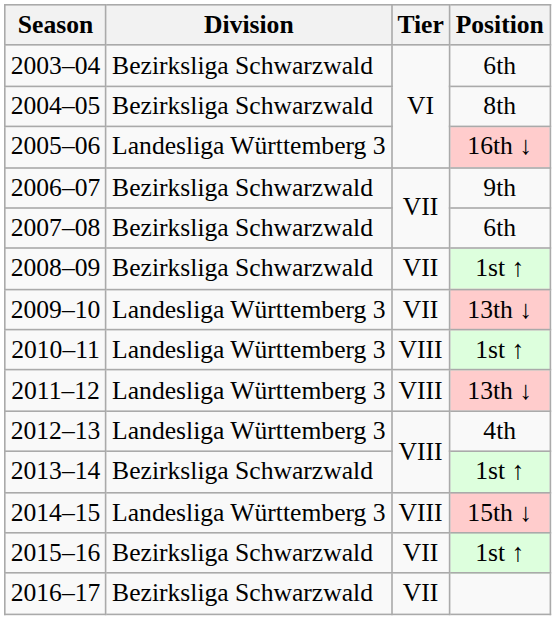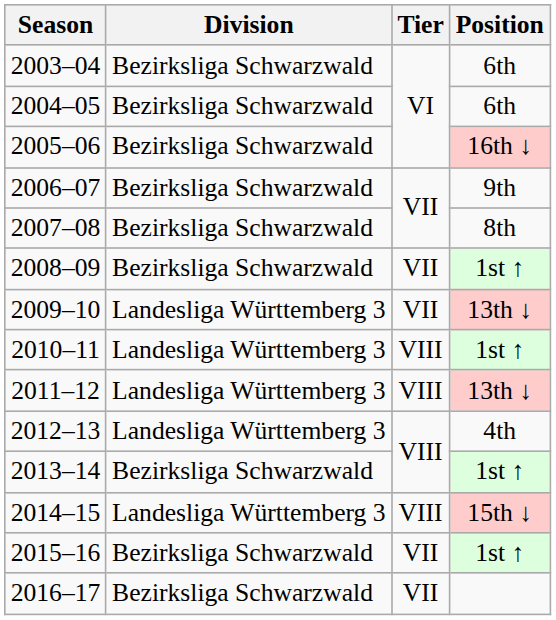2004–05 | Position: 8th -> 6th
2005–06 | Division: Landesliga Württemberg 3 -> Bezirksliga Schwarzwald
2007–08 | Position: 6th -> 8th
